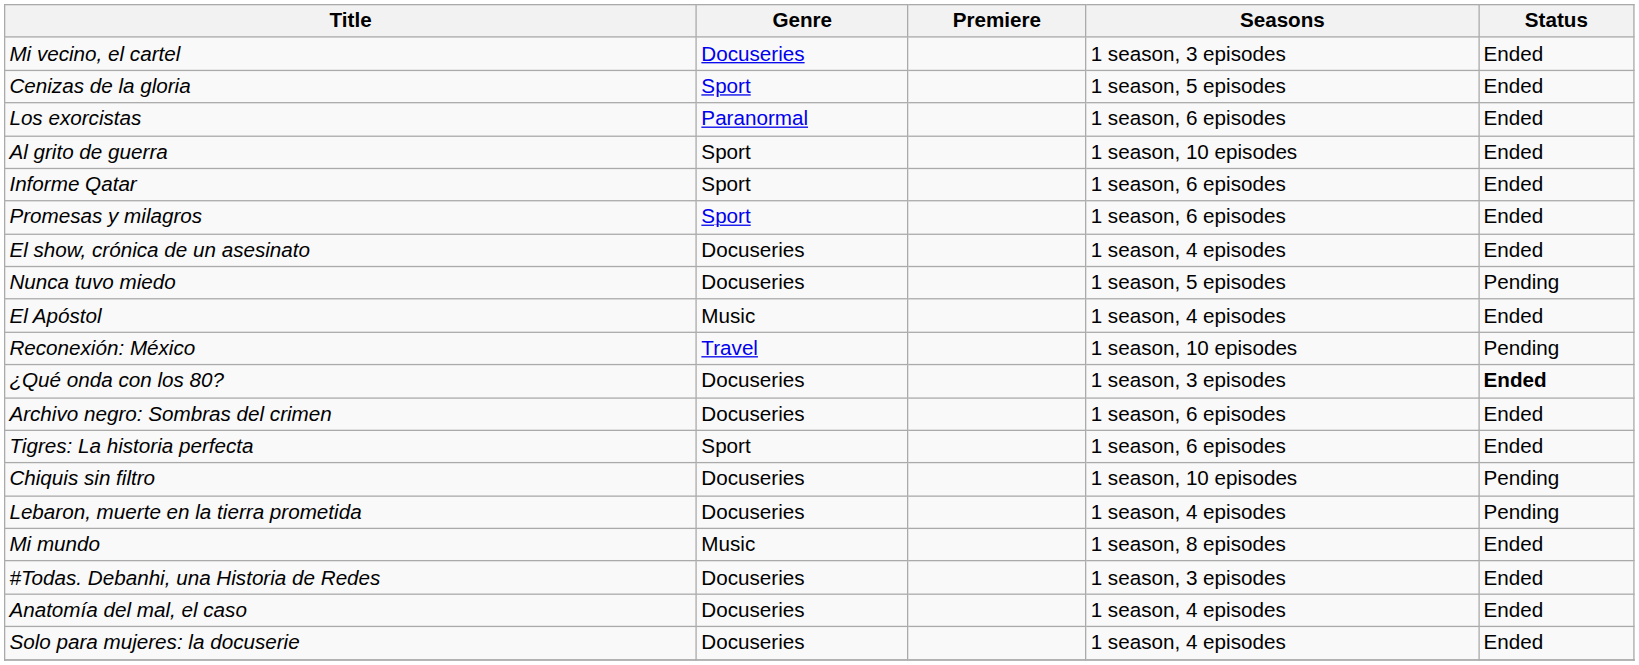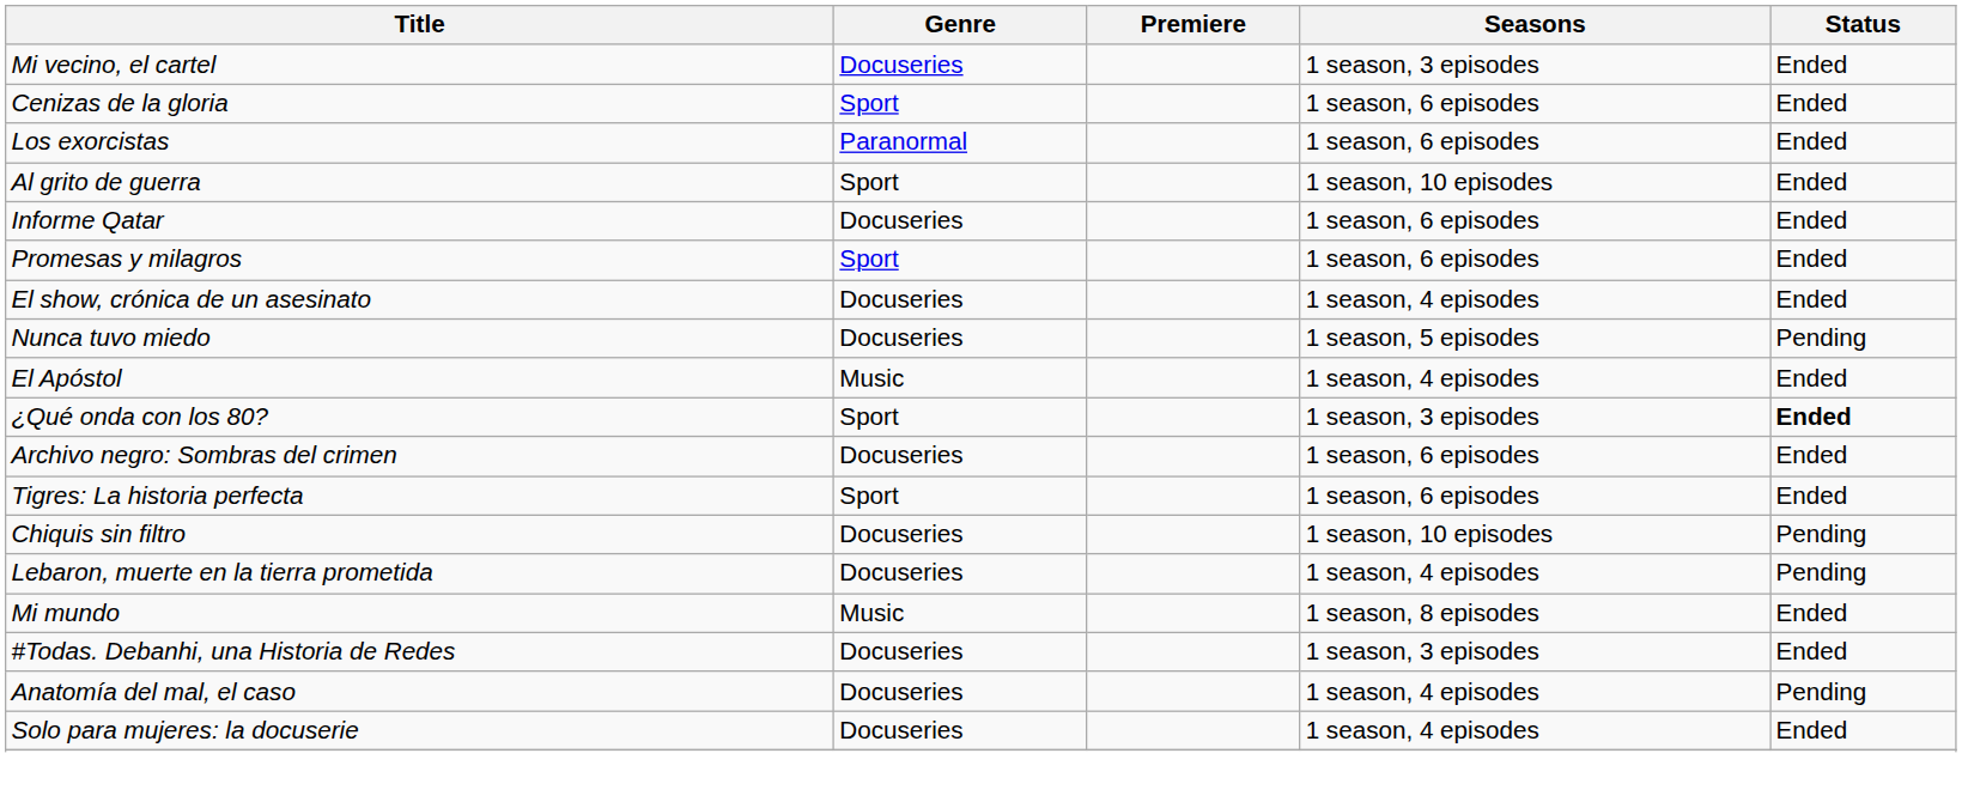Cenizas de la gloria | Seasons: 1 season, 5 episodes -> 1 season, 6 episodes
Informe Qatar | Genre: Sport -> Docuseries
- row: Reconexión: México | Travel | 1 season, 10 episodes | Pending
¿Qué onda con los 80? | Genre: Docuseries -> Sport
Anatomía del mal, el caso | Status: Ended -> Pending
